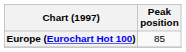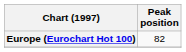Europe (Eurochart Hot 100) | Peak position: 85 -> 82
